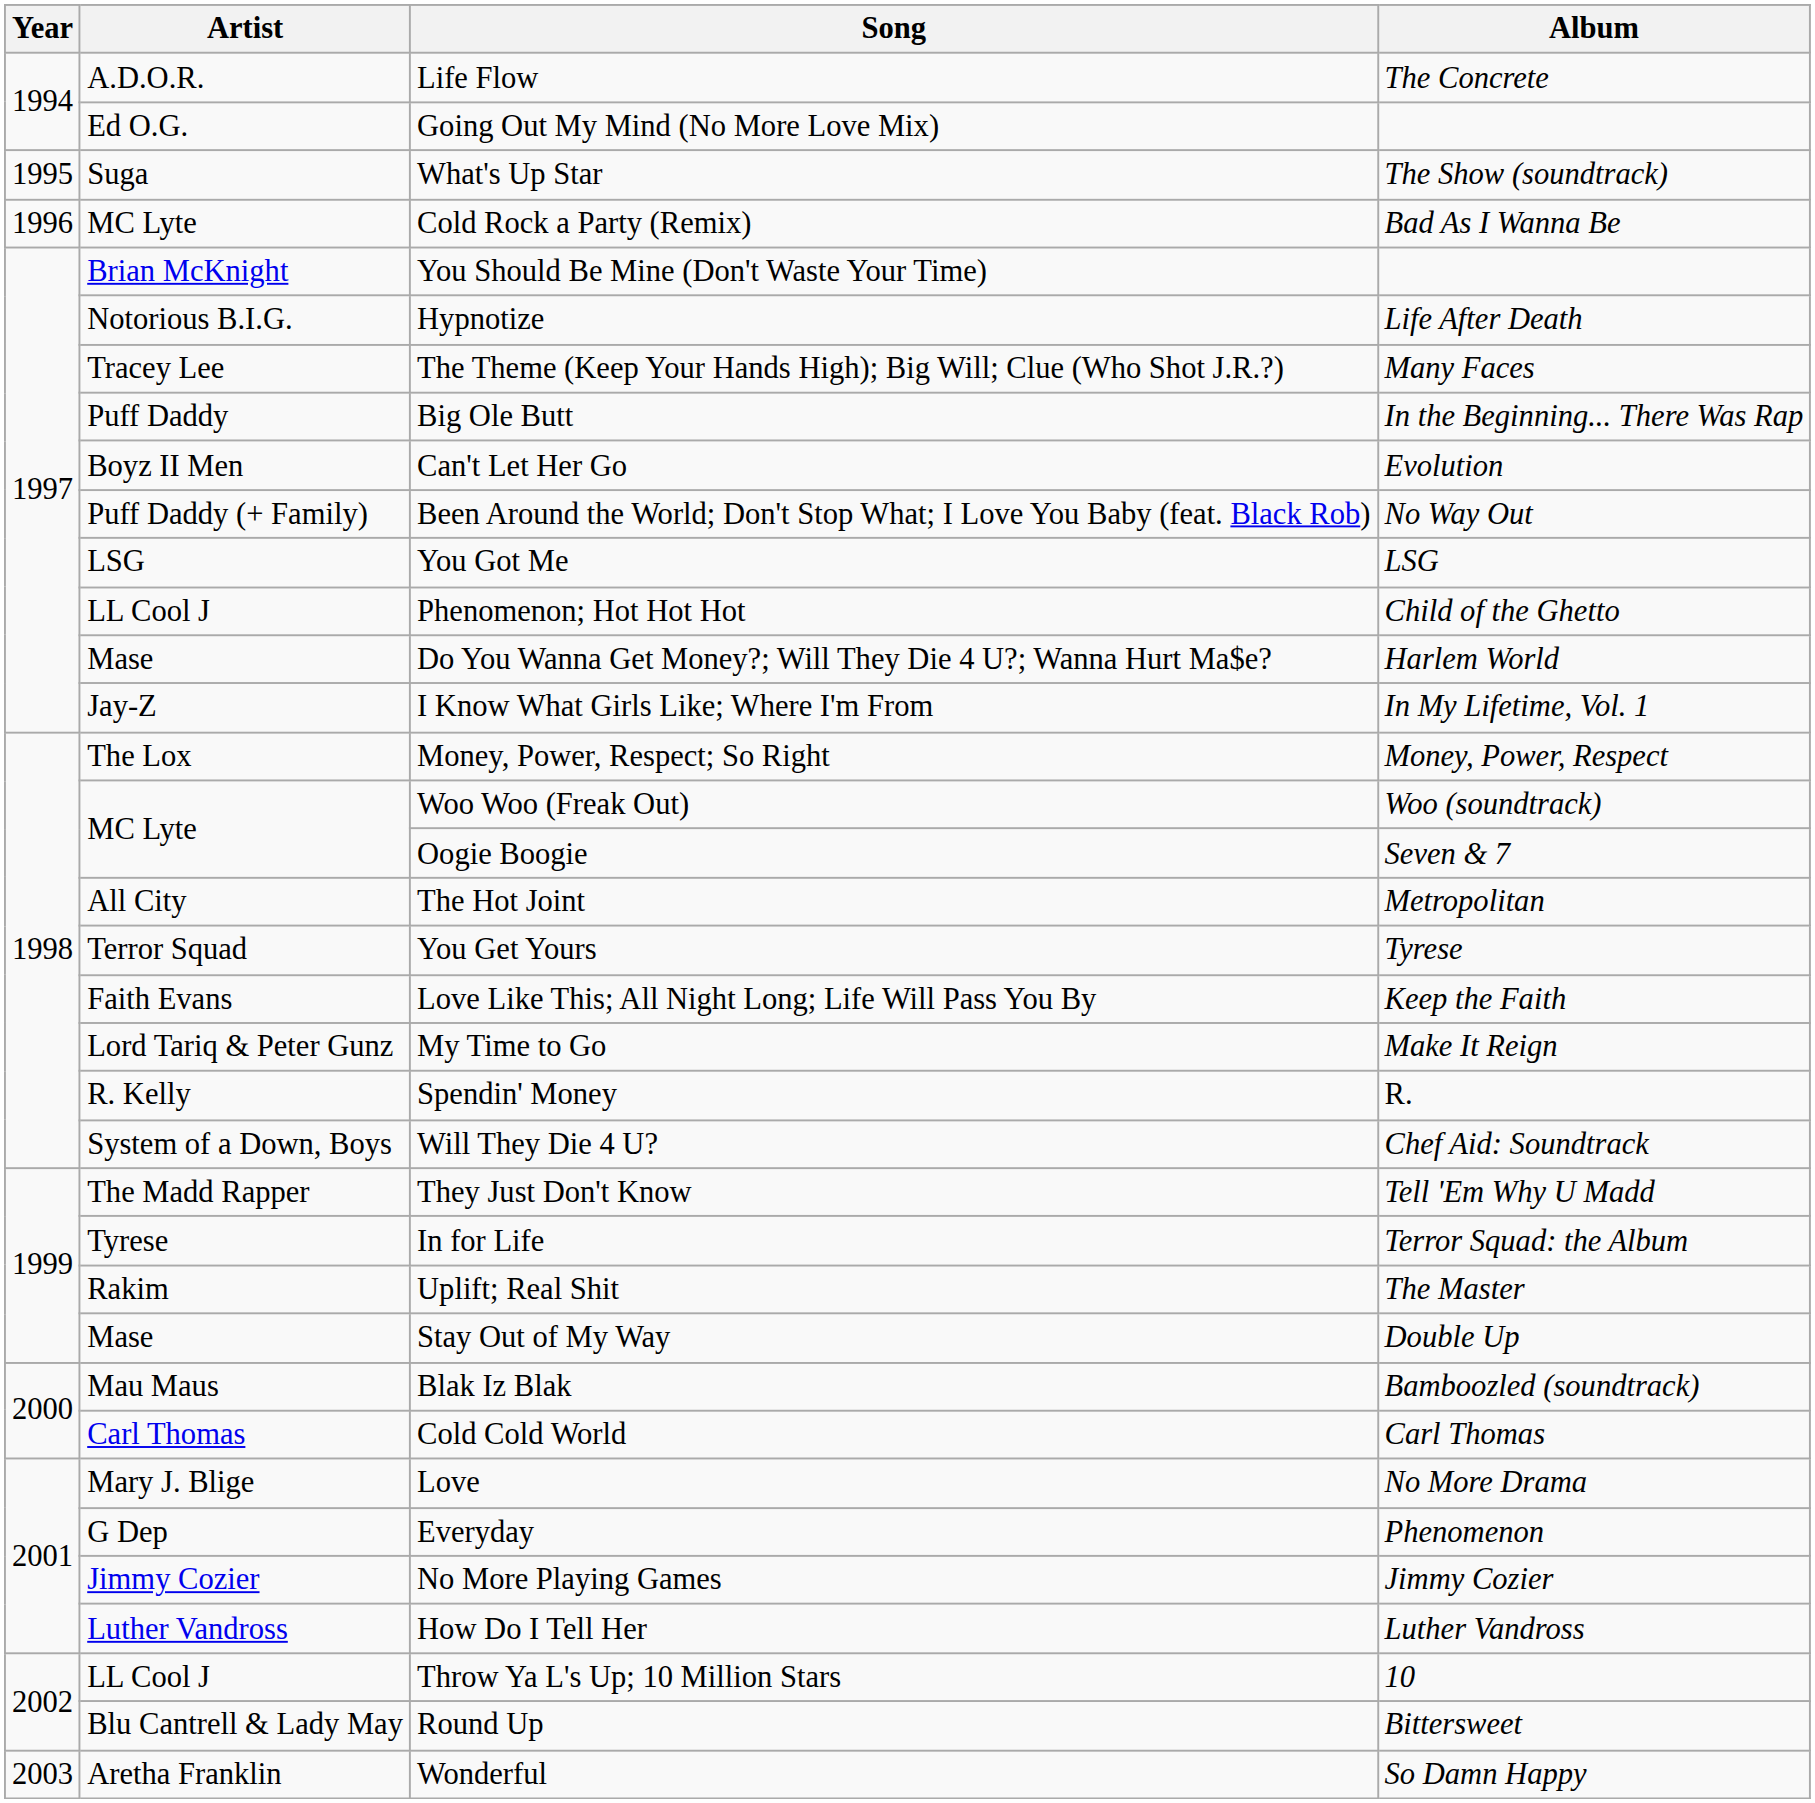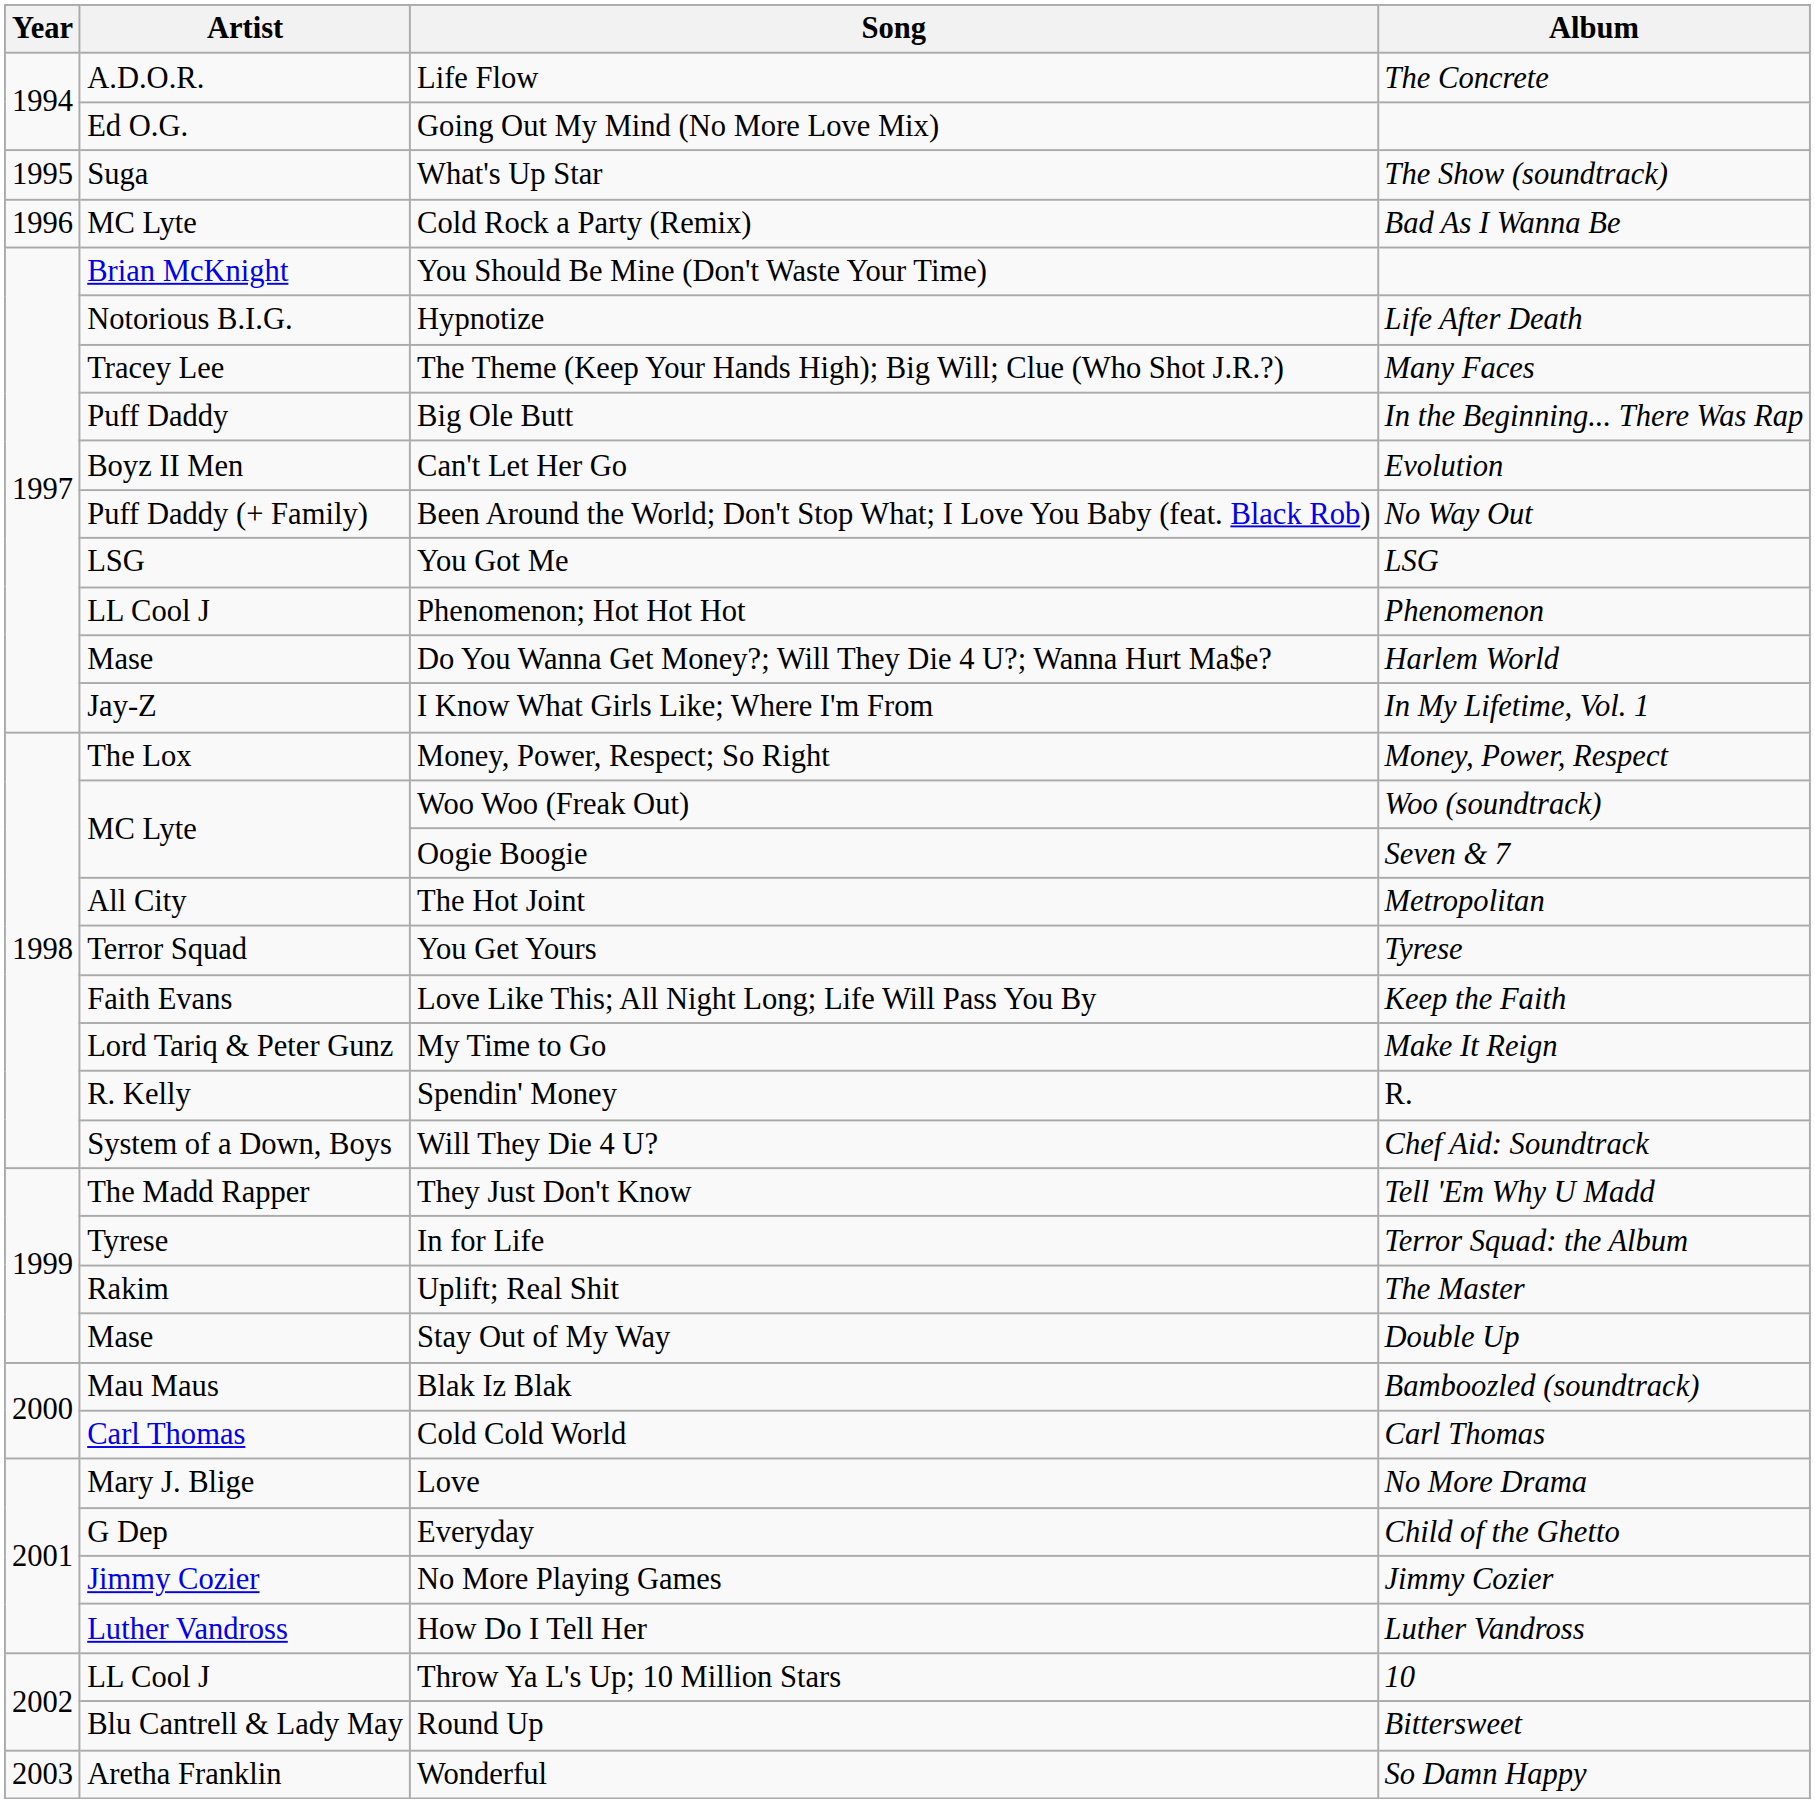Phenomenon; Hot Hot Hot | Album: Child of the Ghetto -> Phenomenon
Everyday | Album: Phenomenon -> Child of the Ghetto
